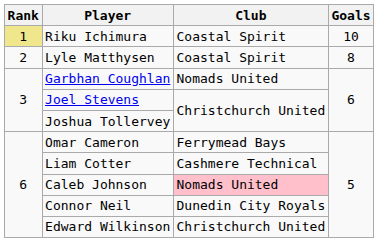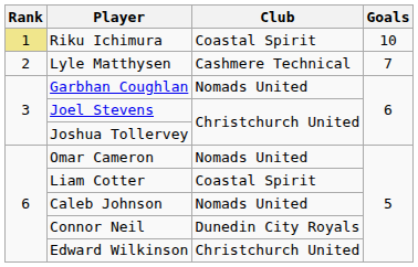Lyle Matthysen | Club: Coastal Spirit -> Cashmere Technical
Lyle Matthysen | Goals: 8 -> 7
Omar Cameron | Club: Ferrymead Bays -> Nomads United
Liam Cotter | Club: Cashmere Technical -> Coastal Spirit
Caleb Johnson | Club: pink background -> no background
